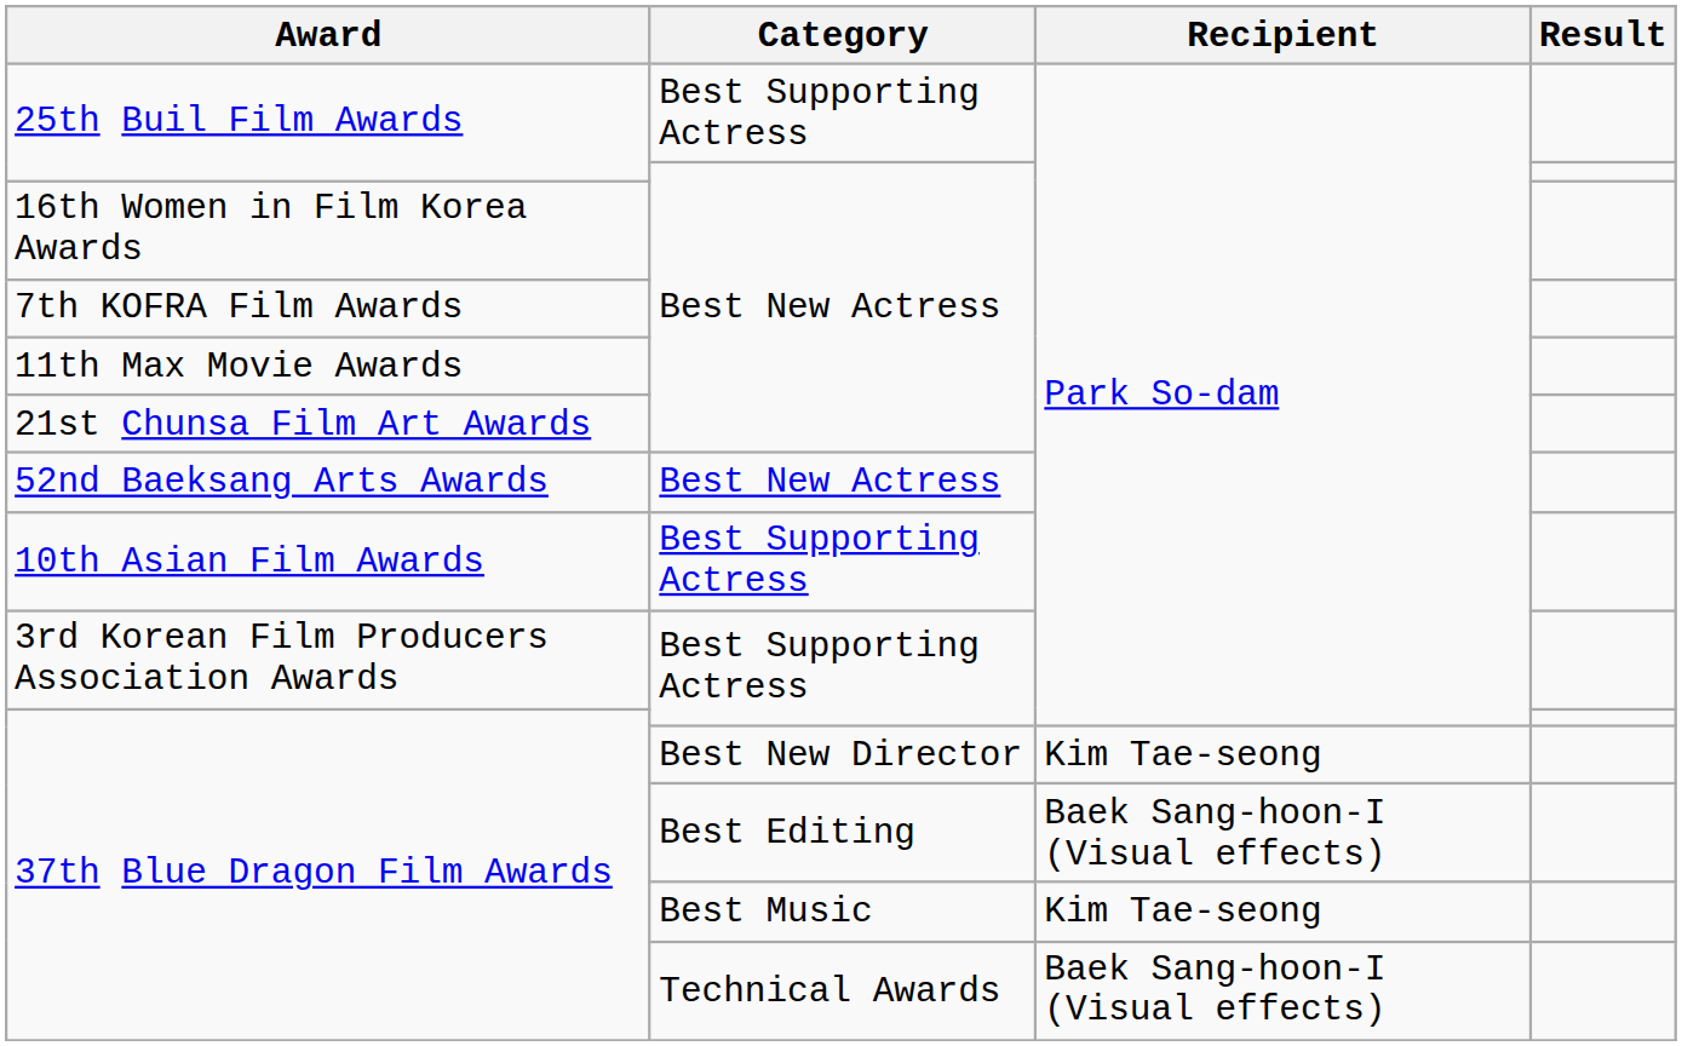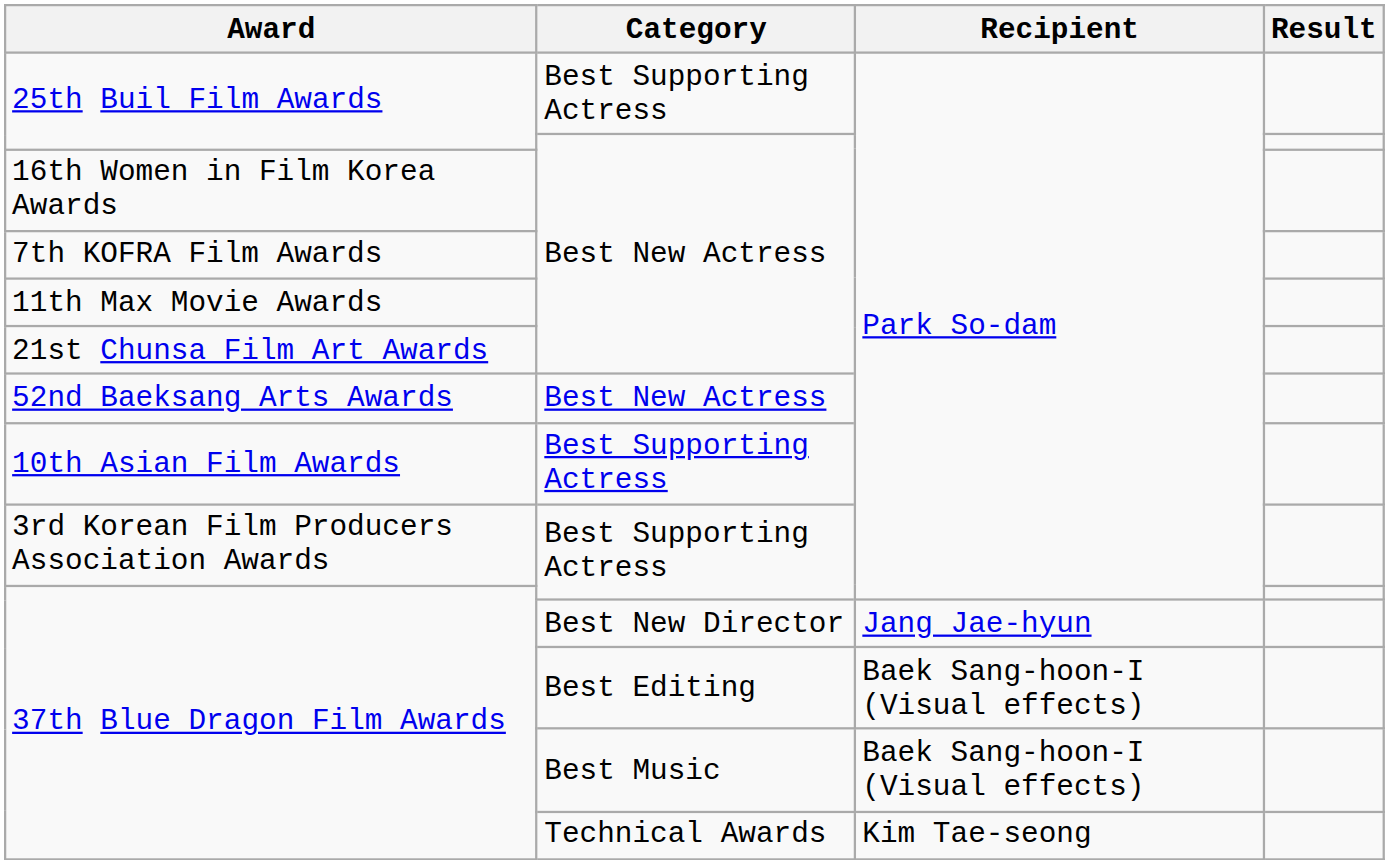37th Blue Dragon Film Awards / Best New Director | Recipient: Kim Tae-seong -> Jang Jae-hyun
37th Blue Dragon Film Awards / Best Music | Recipient: Kim Tae-seong -> Baek Sang-hoon-I (Visual effects)
37th Blue Dragon Film Awards / Technical Awards | Recipient: Baek Sang-hoon-I (Visual effects) -> Kim Tae-seong
